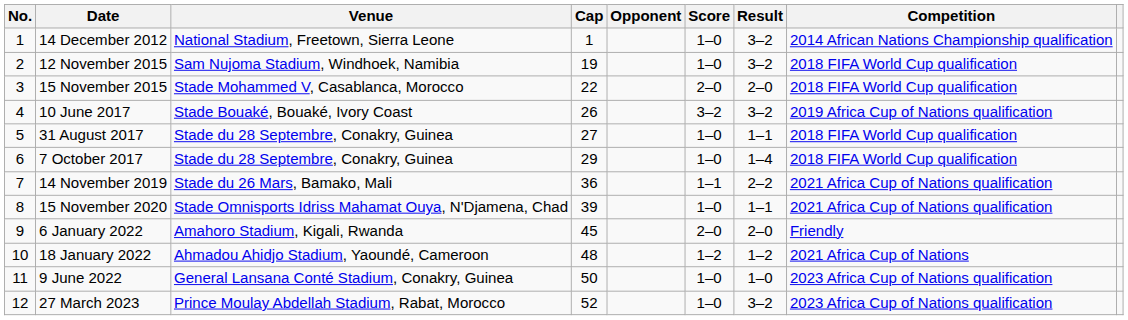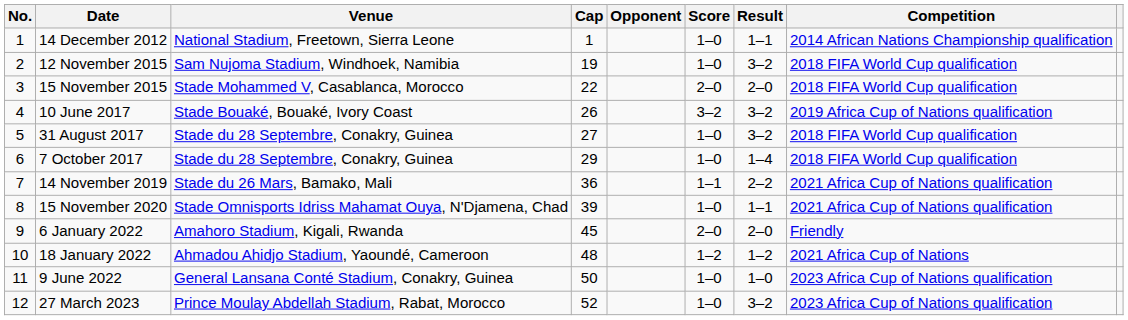14 December 2012 | Result: 3–2 -> 1–1
31 August 2017 | Result: 1–1 -> 3–2
